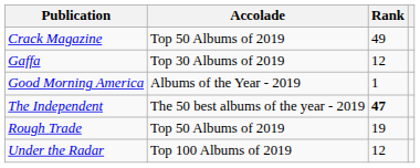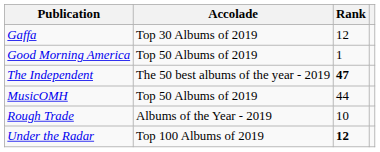- row: Crack Magazine | Top 50 Albums of 2019 | 49
Good Morning America | Accolade: Albums of the Year - 2019 -> Top 50 Albums of 2019
+ row: MusicOMH | Top 50 Albums of 2019 | 44
Rough Trade | Accolade: Top 50 Albums of 2019 -> Albums of the Year - 2019
Rough Trade | Rank: 19 -> 10
Under the Radar | Rank: normal -> bold
